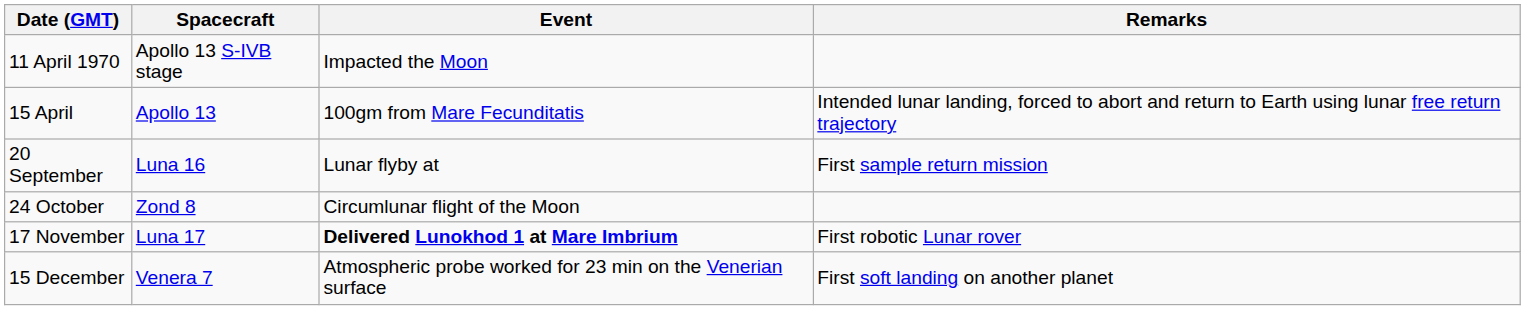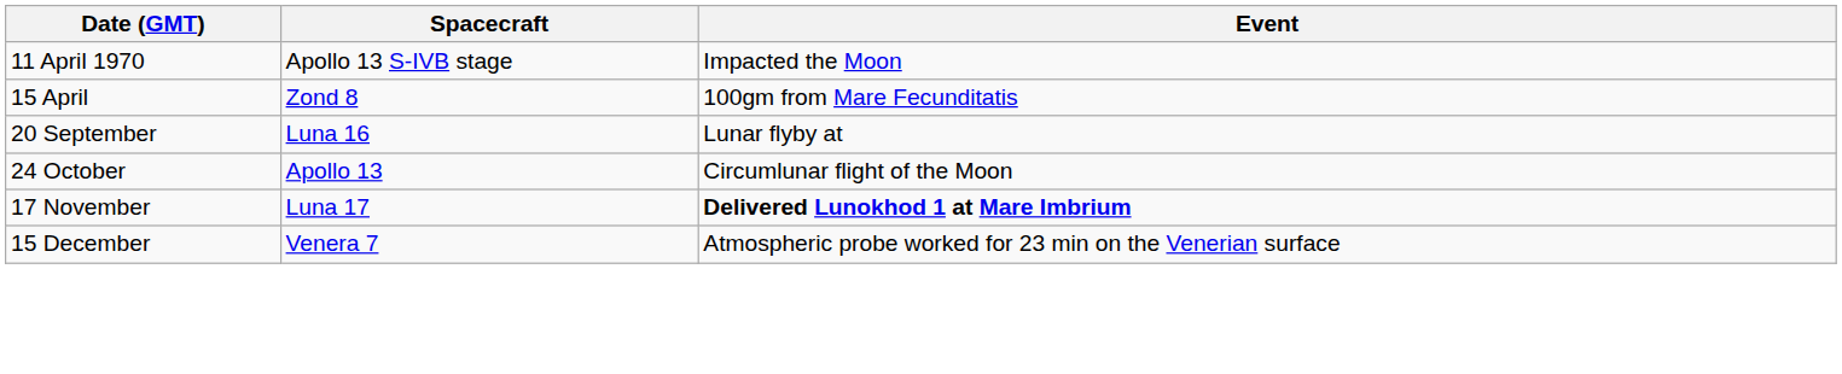- column: Remarks | Intended lunar landing, forced to abort and return to Earth using lunar free return trajectory | First sample return mission | First robotic Lunar rover | First soft landing on another planet
15 April | Spacecraft: Apollo 13 -> Zond 8
24 October | Spacecraft: Zond 8 -> Apollo 13
